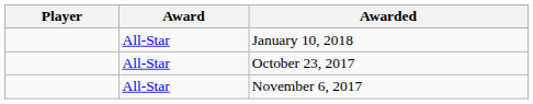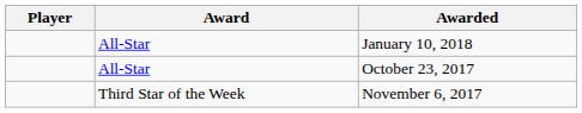November 6, 2017 | Award: All-Star -> Third Star of the Week
